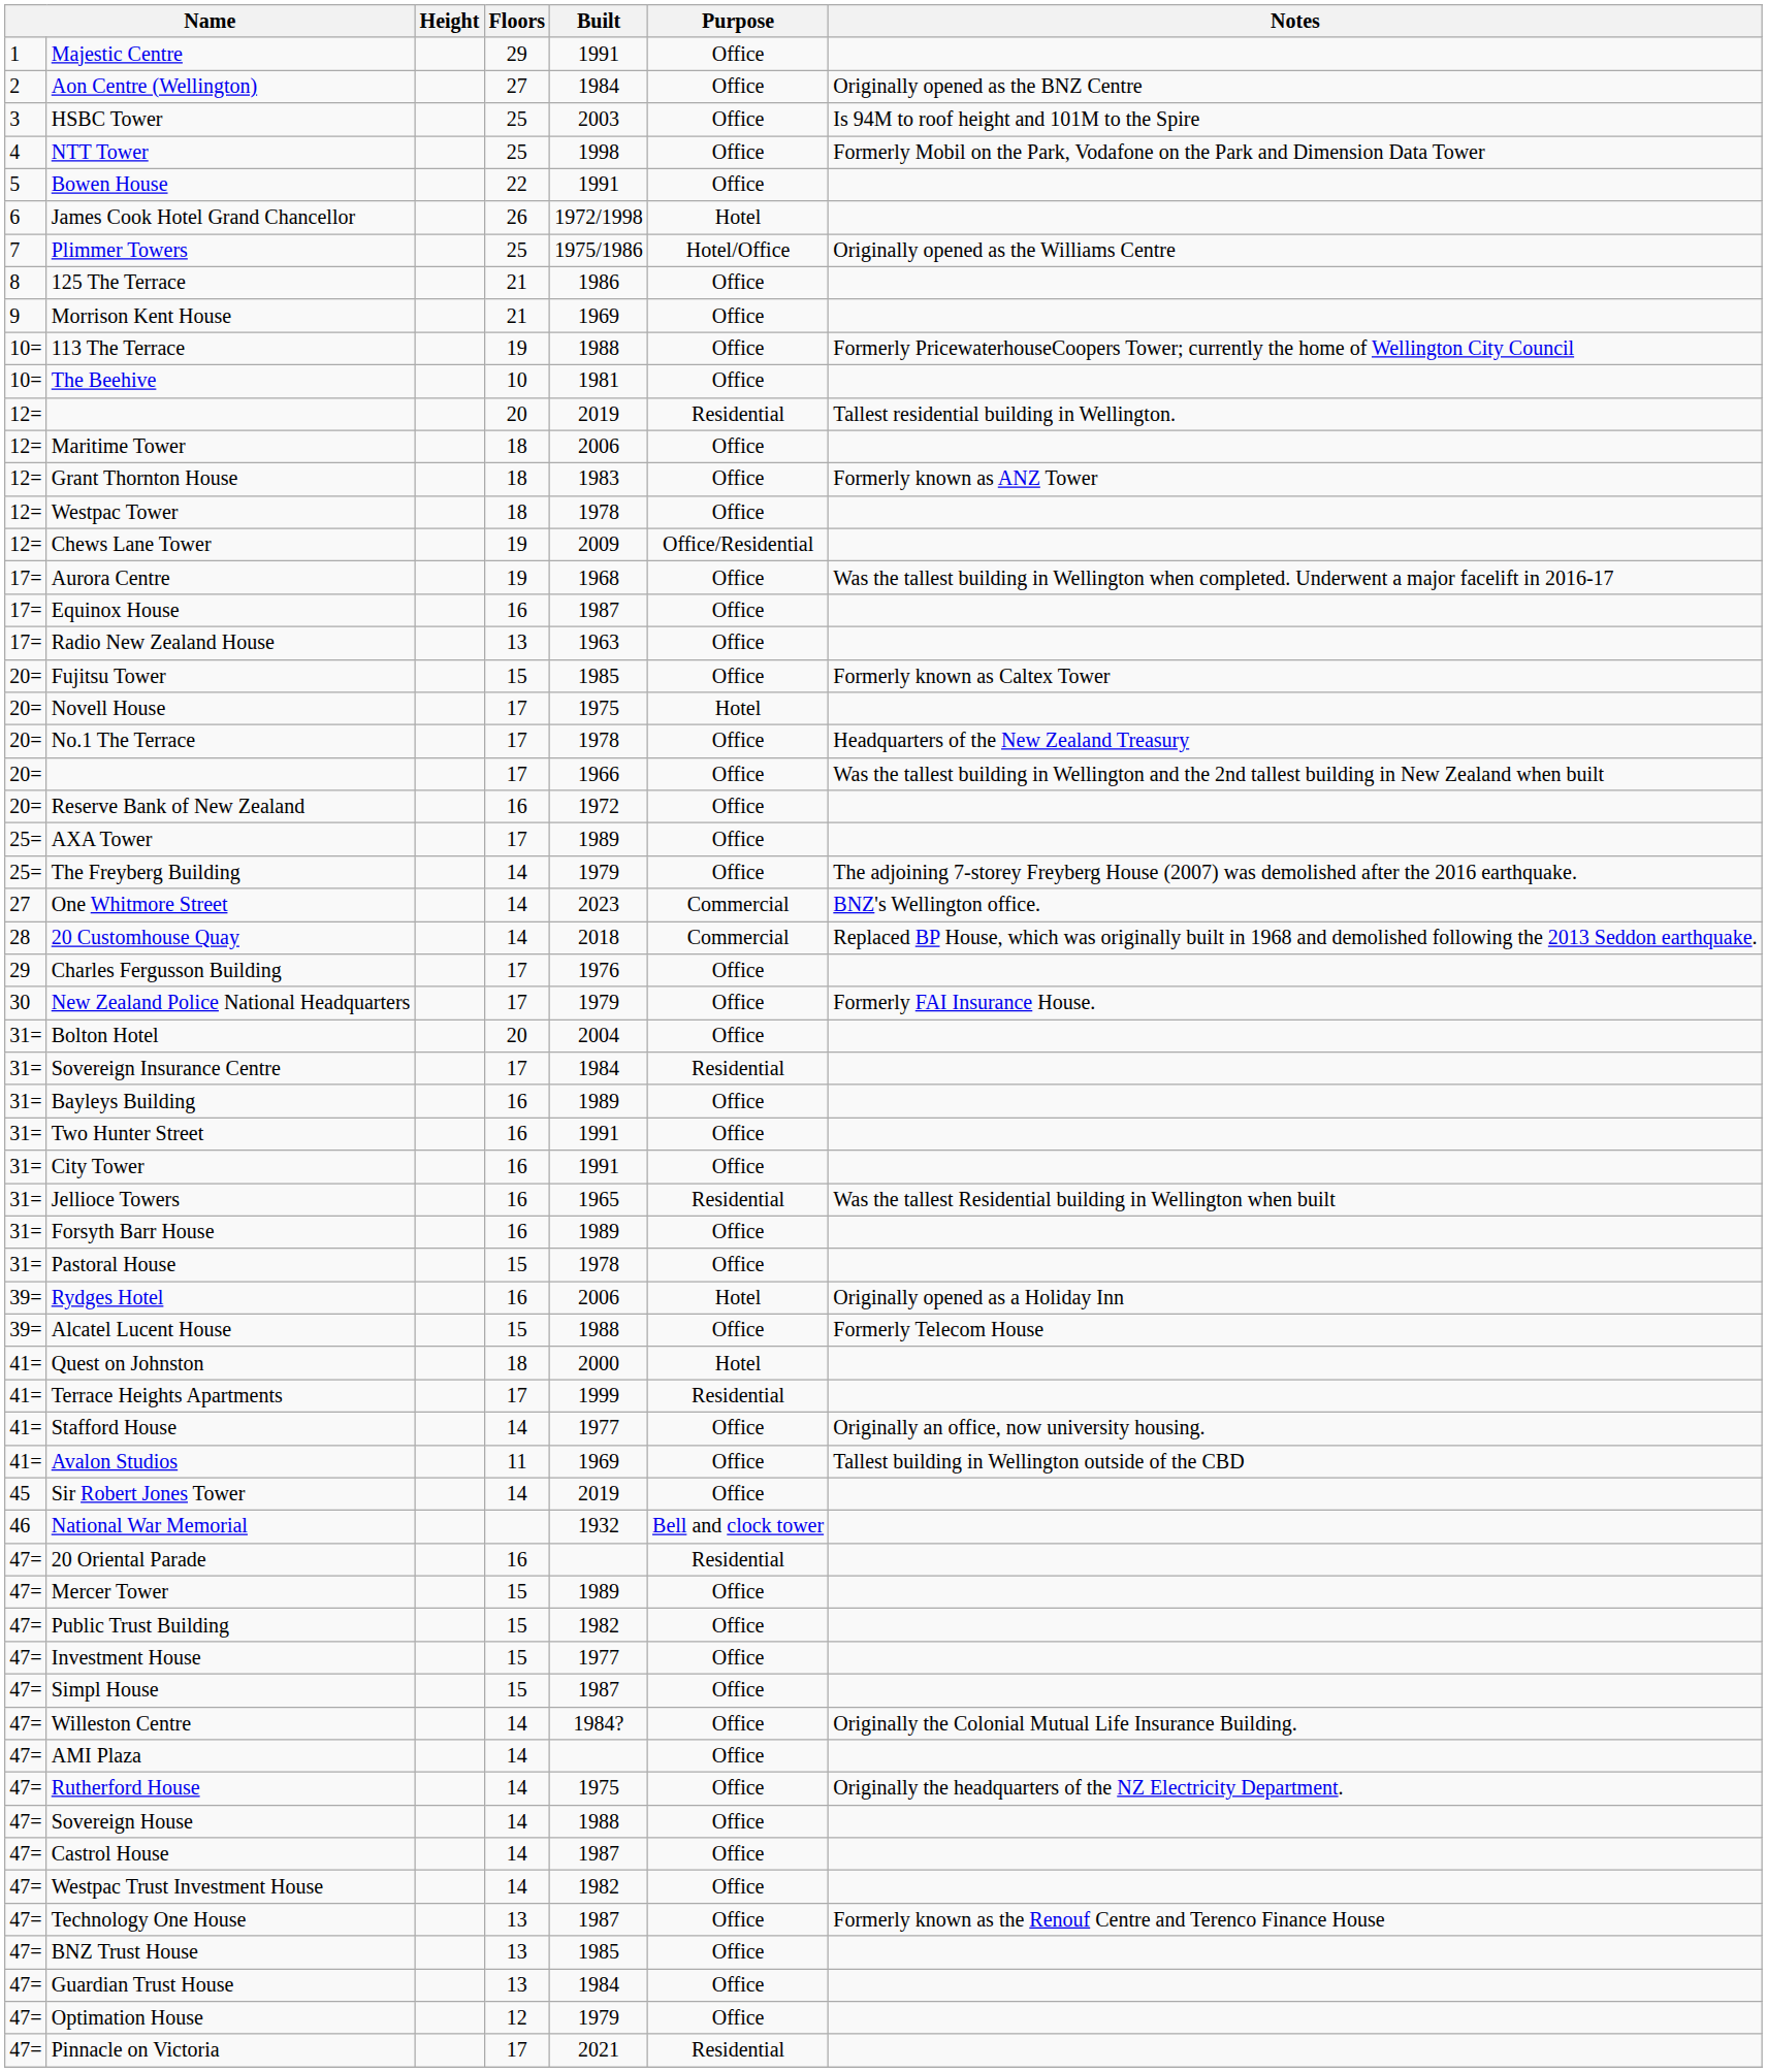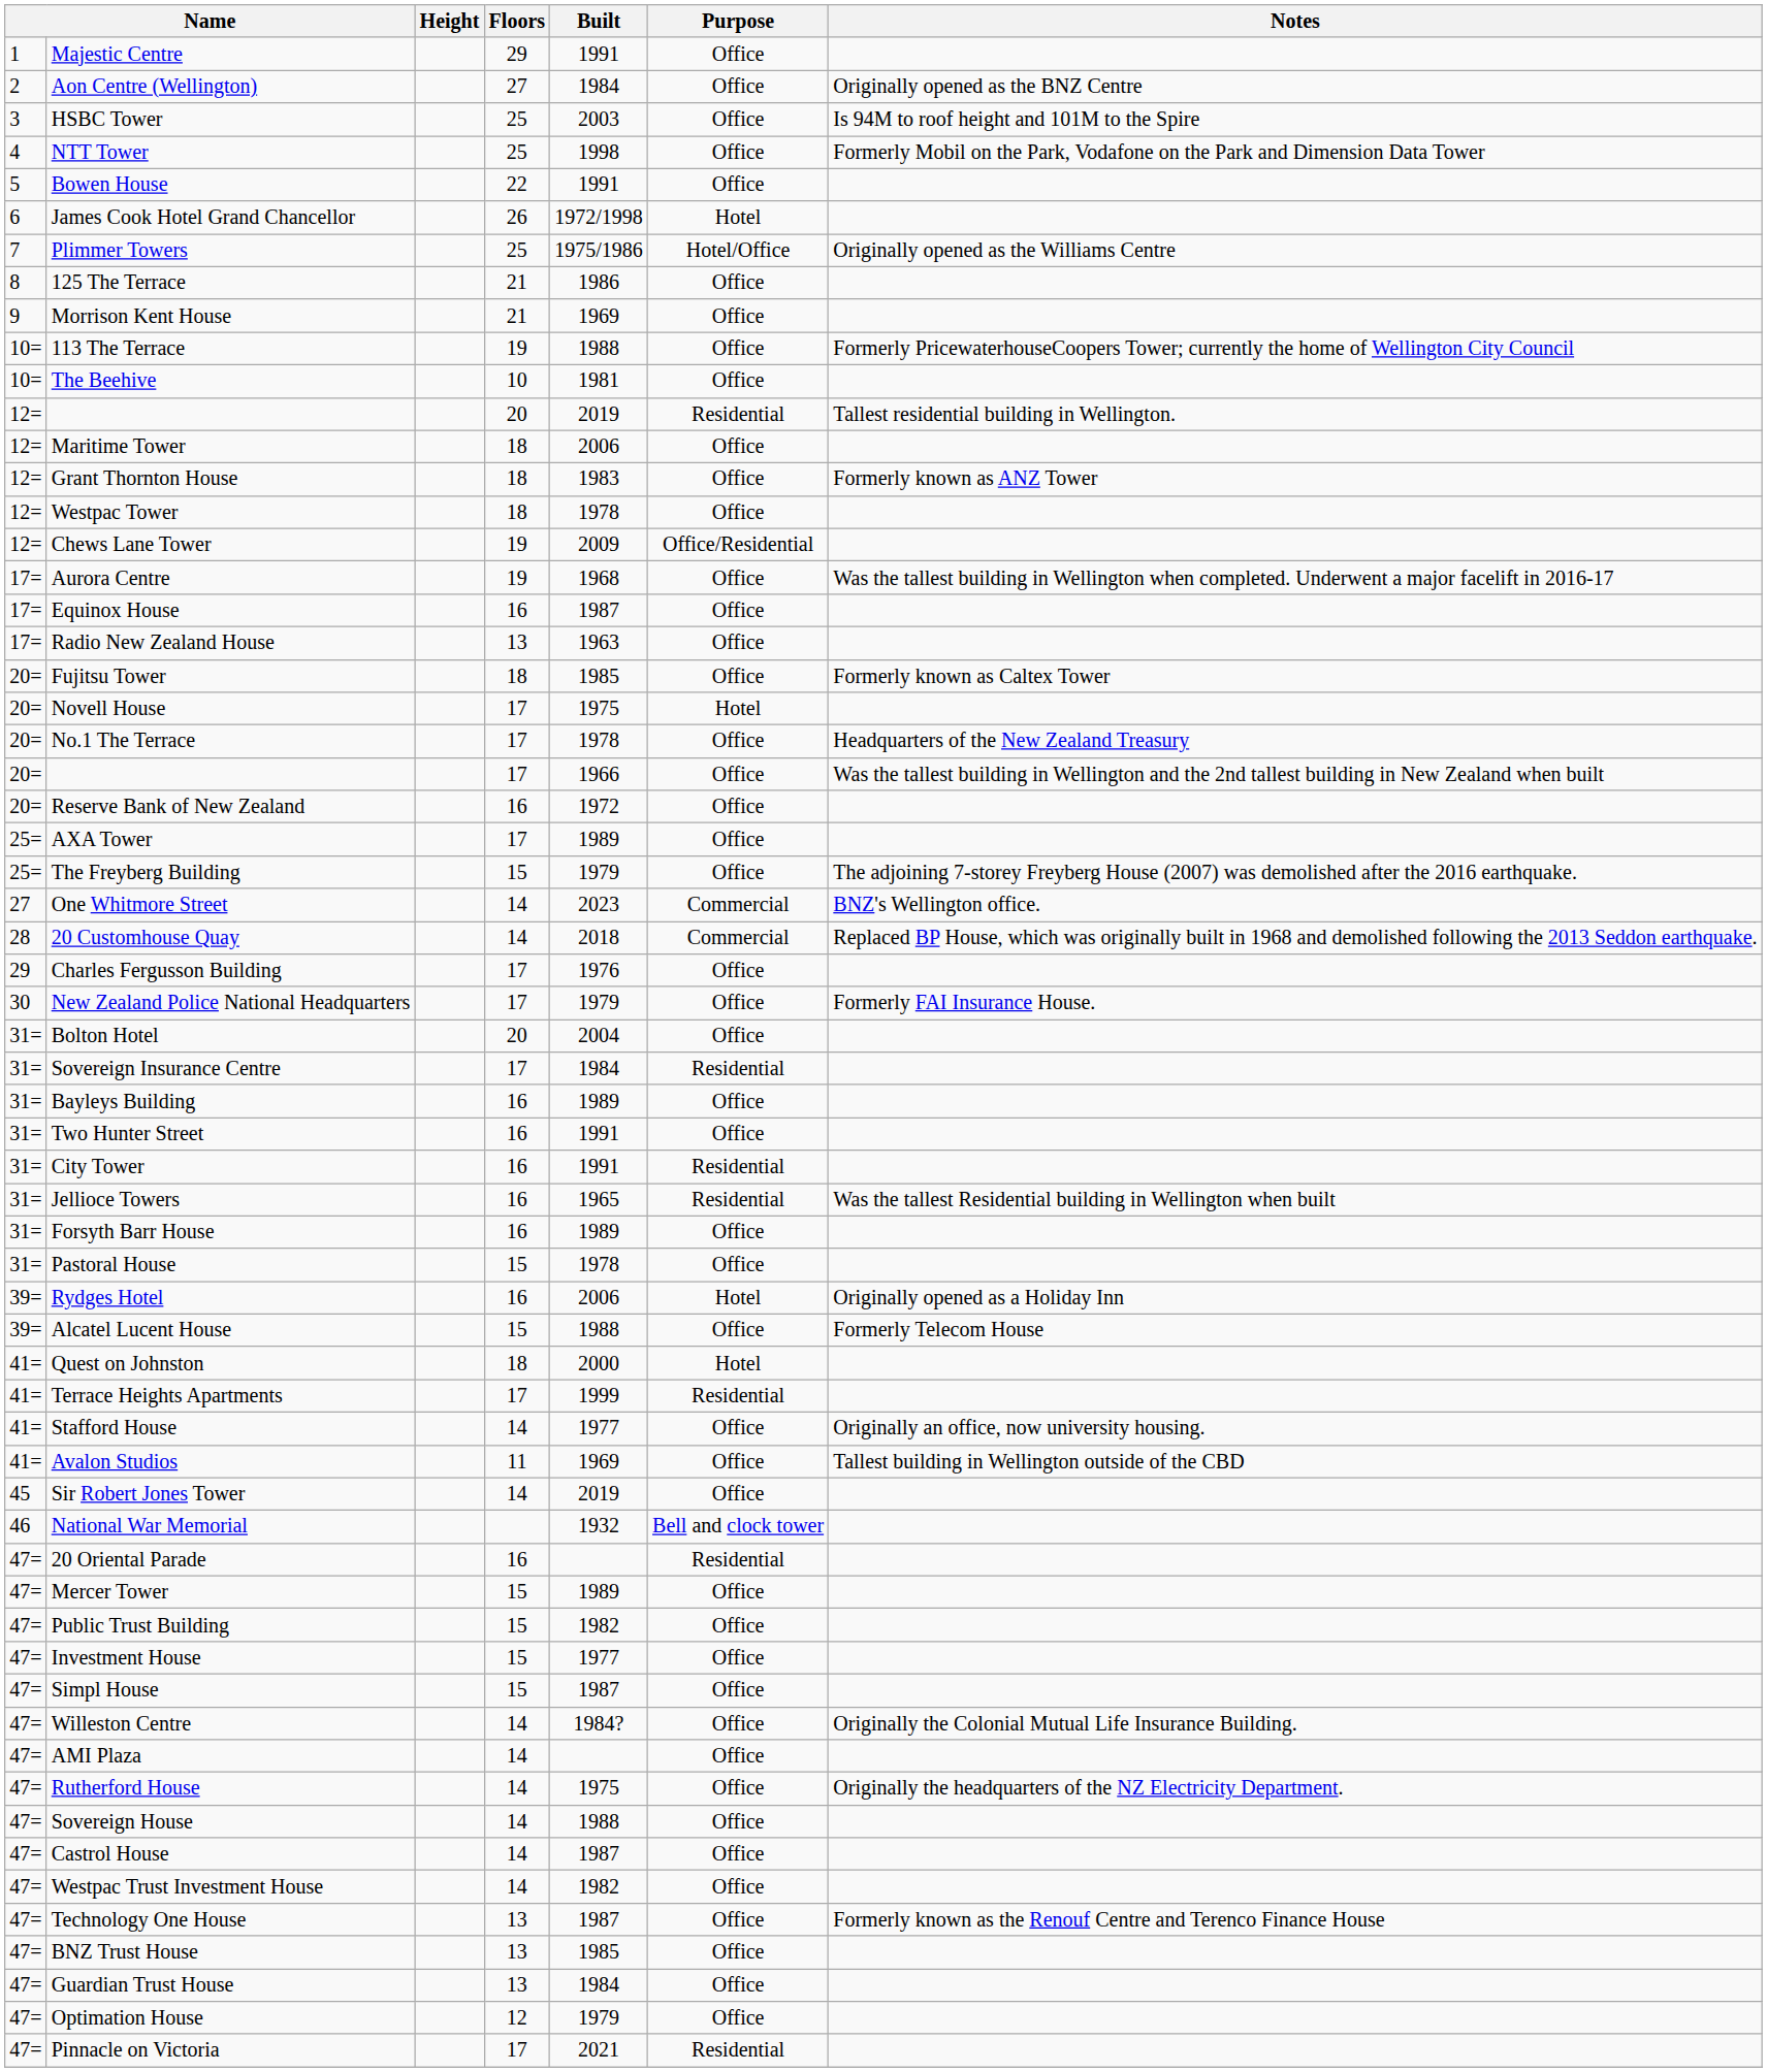Fujitsu Tower | Floors: 15 -> 18
The Freyberg Building | Floors: 14 -> 15
City Tower | Purpose: Office -> Residential
